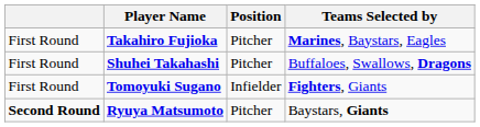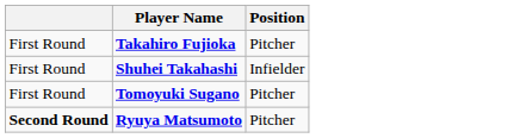- column: Teams Selected by | Marines, Baystars, Eagles | Buffaloes, Swallows, Dragons | Fighters, Giants | Baystars, Giants
Shuhei Takahashi | Position: Pitcher -> Infielder
Tomoyuki Sugano | Position: Infielder -> Pitcher
